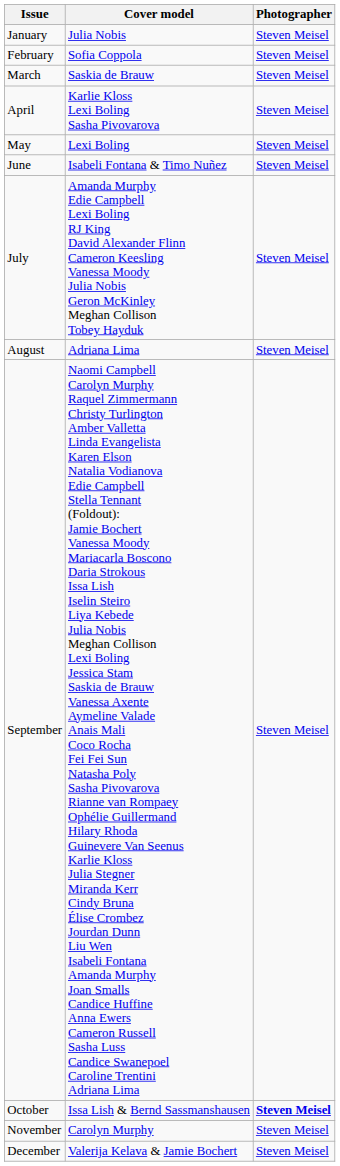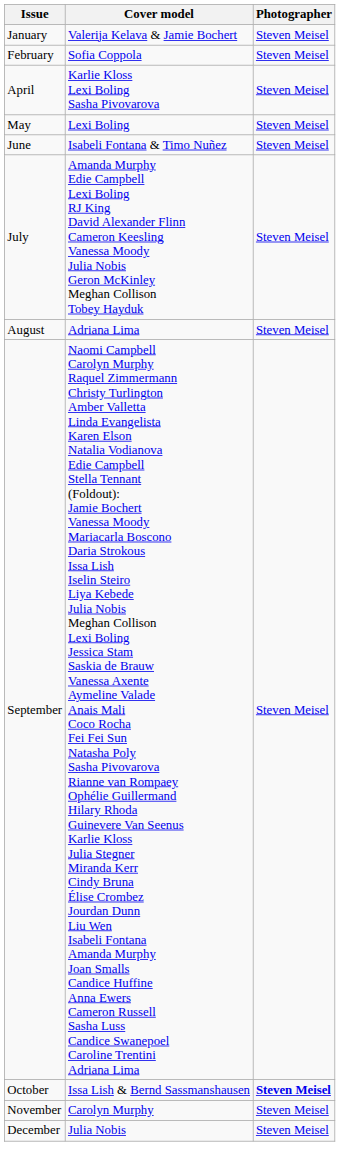January | Cover model: Julia Nobis -> Valerija Kelava & Jamie Bochert
- row: March | Saskia de Brauw | Steven Meisel
December | Cover model: Valerija Kelava & Jamie Bochert -> Julia Nobis
